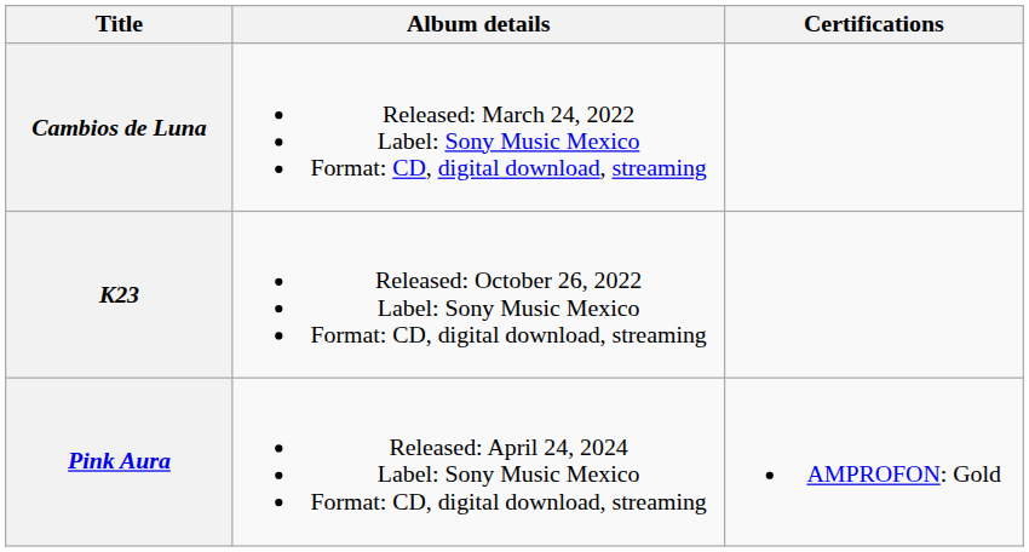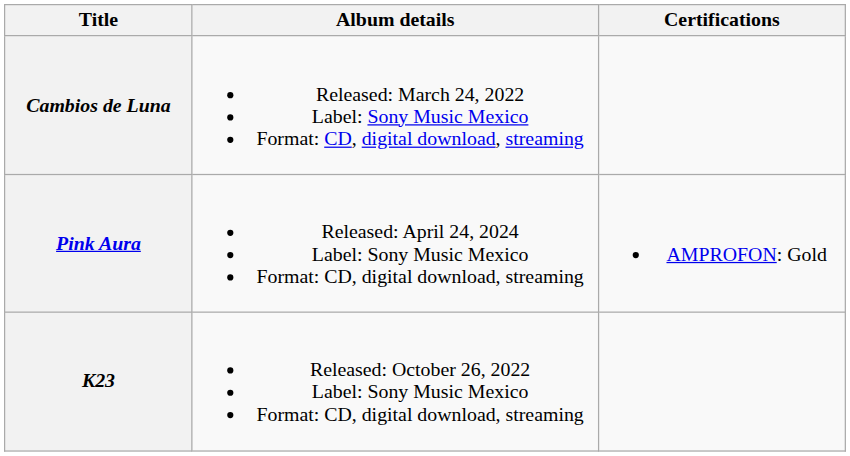rows swapped: K23 <-> Pink Aura
